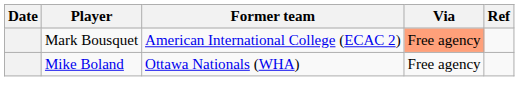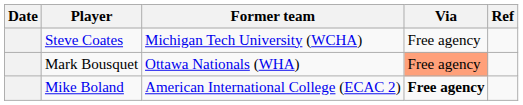+ row: Steve Coates | Michigan Tech University (WCHA) | Free agency
Mark Bousquet | Former team: American International College (ECAC 2) -> Ottawa Nationals (WHA)
Mike Boland | Former team: Ottawa Nationals (WHA) -> American International College (ECAC 2)
Mike Boland | Via: normal -> bold
